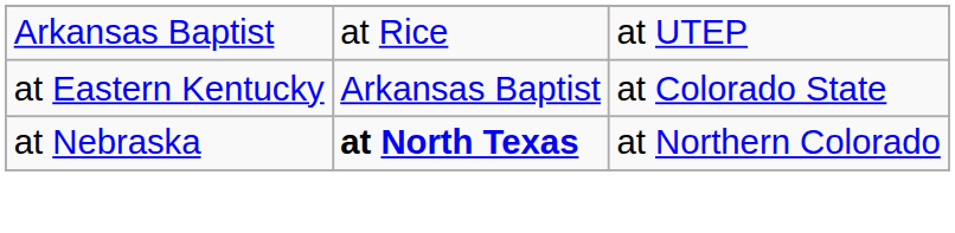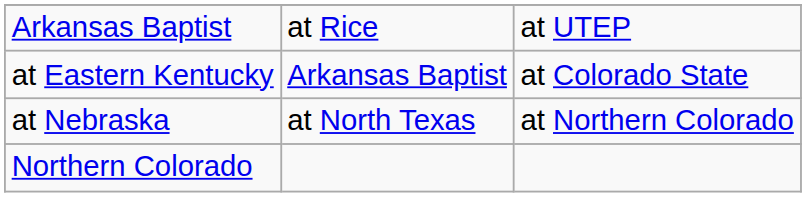at Nebraska | column 2: bold -> normal
+ row: Northern Colorado
